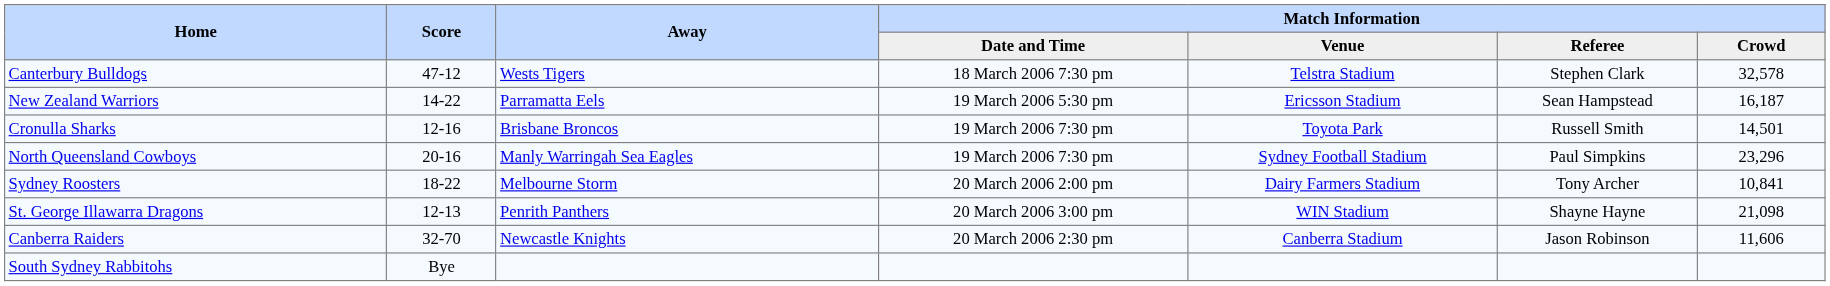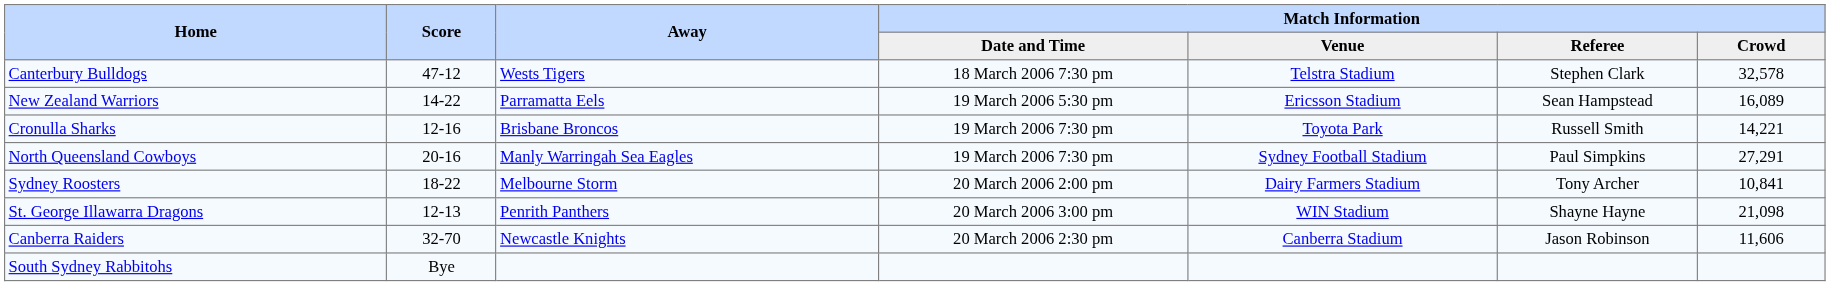New Zealand Warriors | Match Information / Crowd: 16,187 -> 16,089
Cronulla Sharks | Match Information / Crowd: 14,501 -> 14,221
North Queensland Cowboys | Match Information / Crowd: 23,296 -> 27,291
